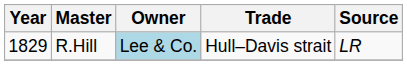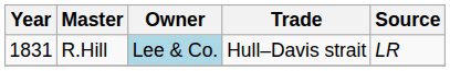R.Hill | Year: 1829 -> 1831
